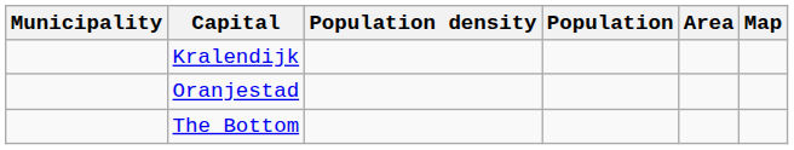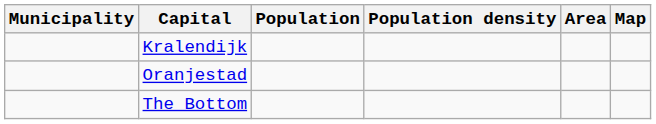columns swapped: Population <-> Population density
